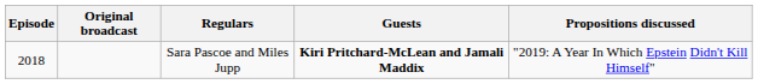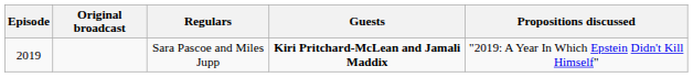Sara Pascoe and Miles Jupp | Episode: 2018 -> 2019
